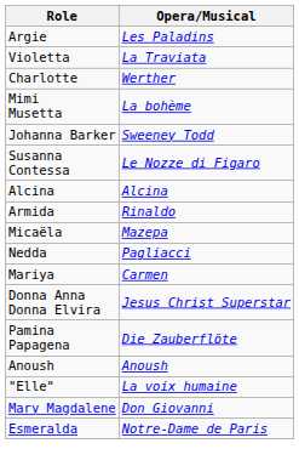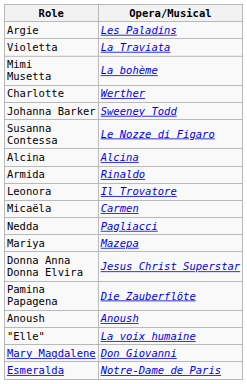rows swapped: Mimi Musetta <-> Charlotte
+ row: Leonora | Il Trovatore
Micaëla | Opera/Musical: Mazepa -> Carmen
Mariya | Opera/Musical: Carmen -> Mazepa
